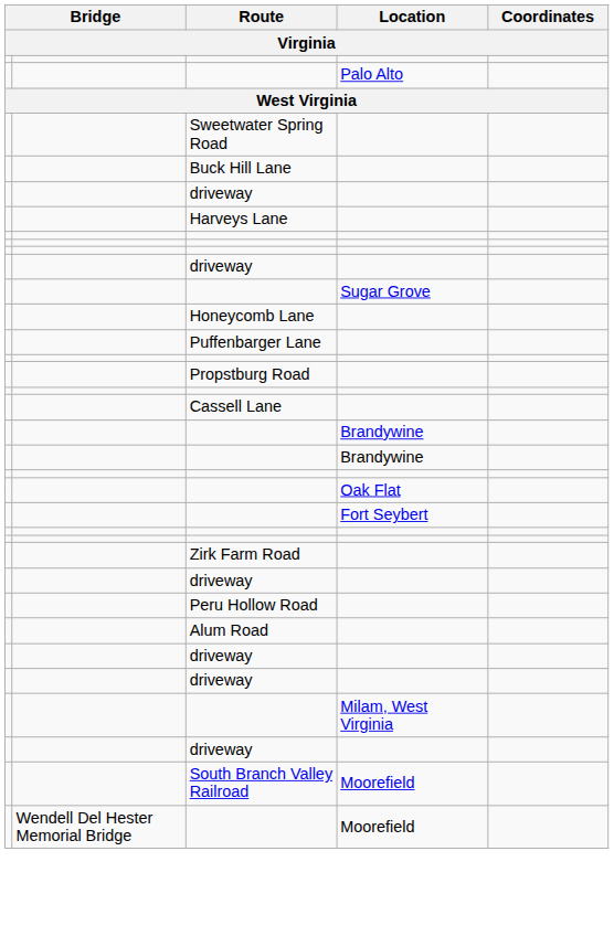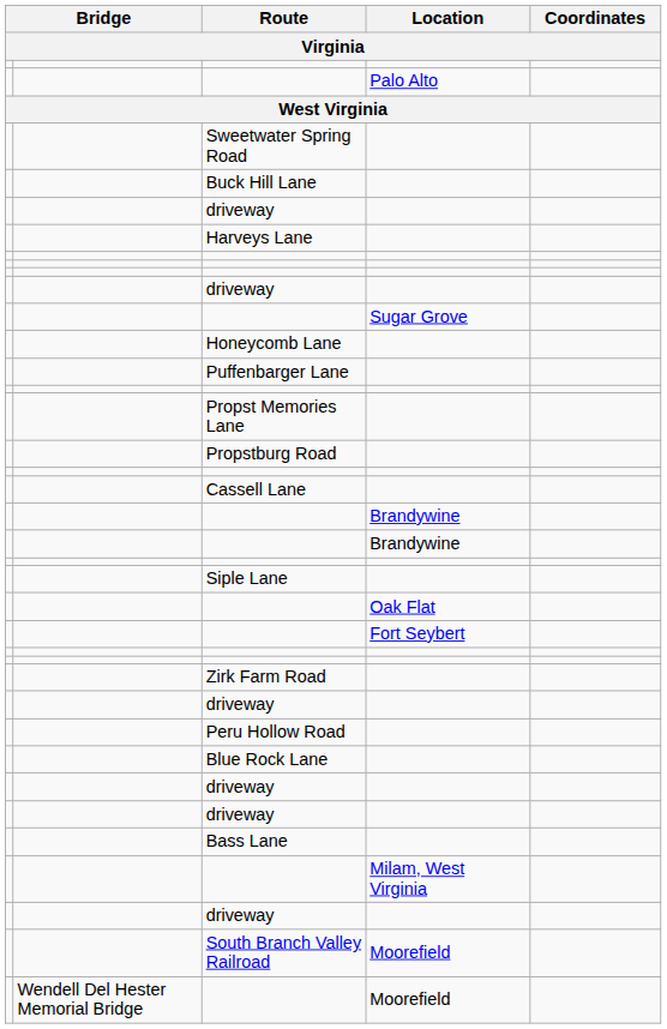+ row: Propst Memories Lane
+ row: Siple Lane
- row: Alum Road
+ row: Blue Rock Lane
+ row: Bass Lane
